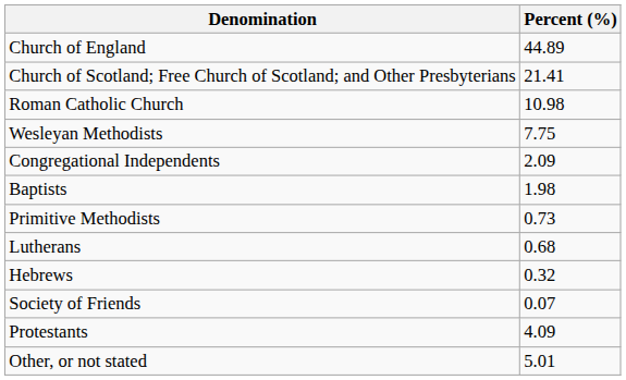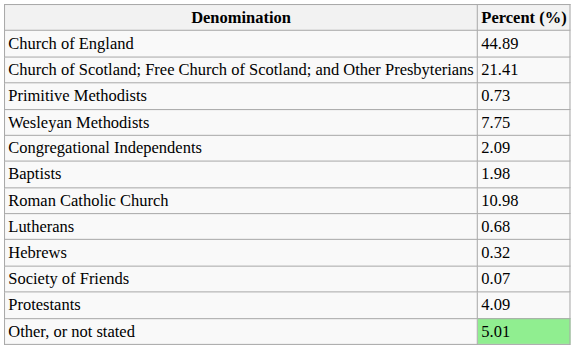rows swapped: Roman Catholic Church <-> Primitive Methodists
Other, or not stated | Percent (%): no background -> lightgreen background
